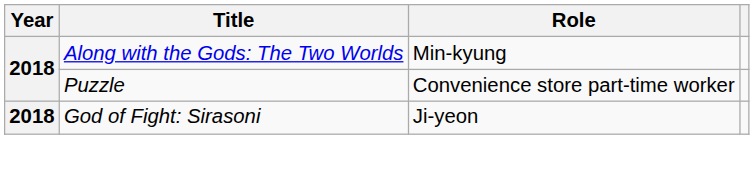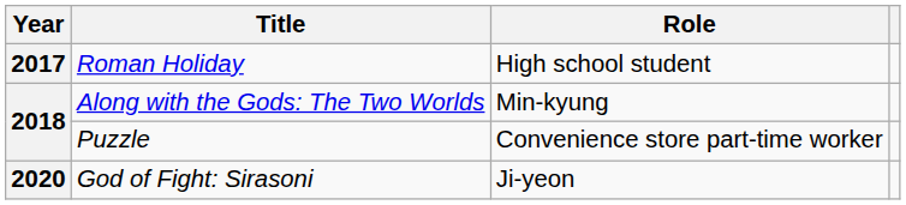+ row: 2017 | Roman Holiday | High school student
God of Fight: Sirasoni | Year: 2018 -> 2020
